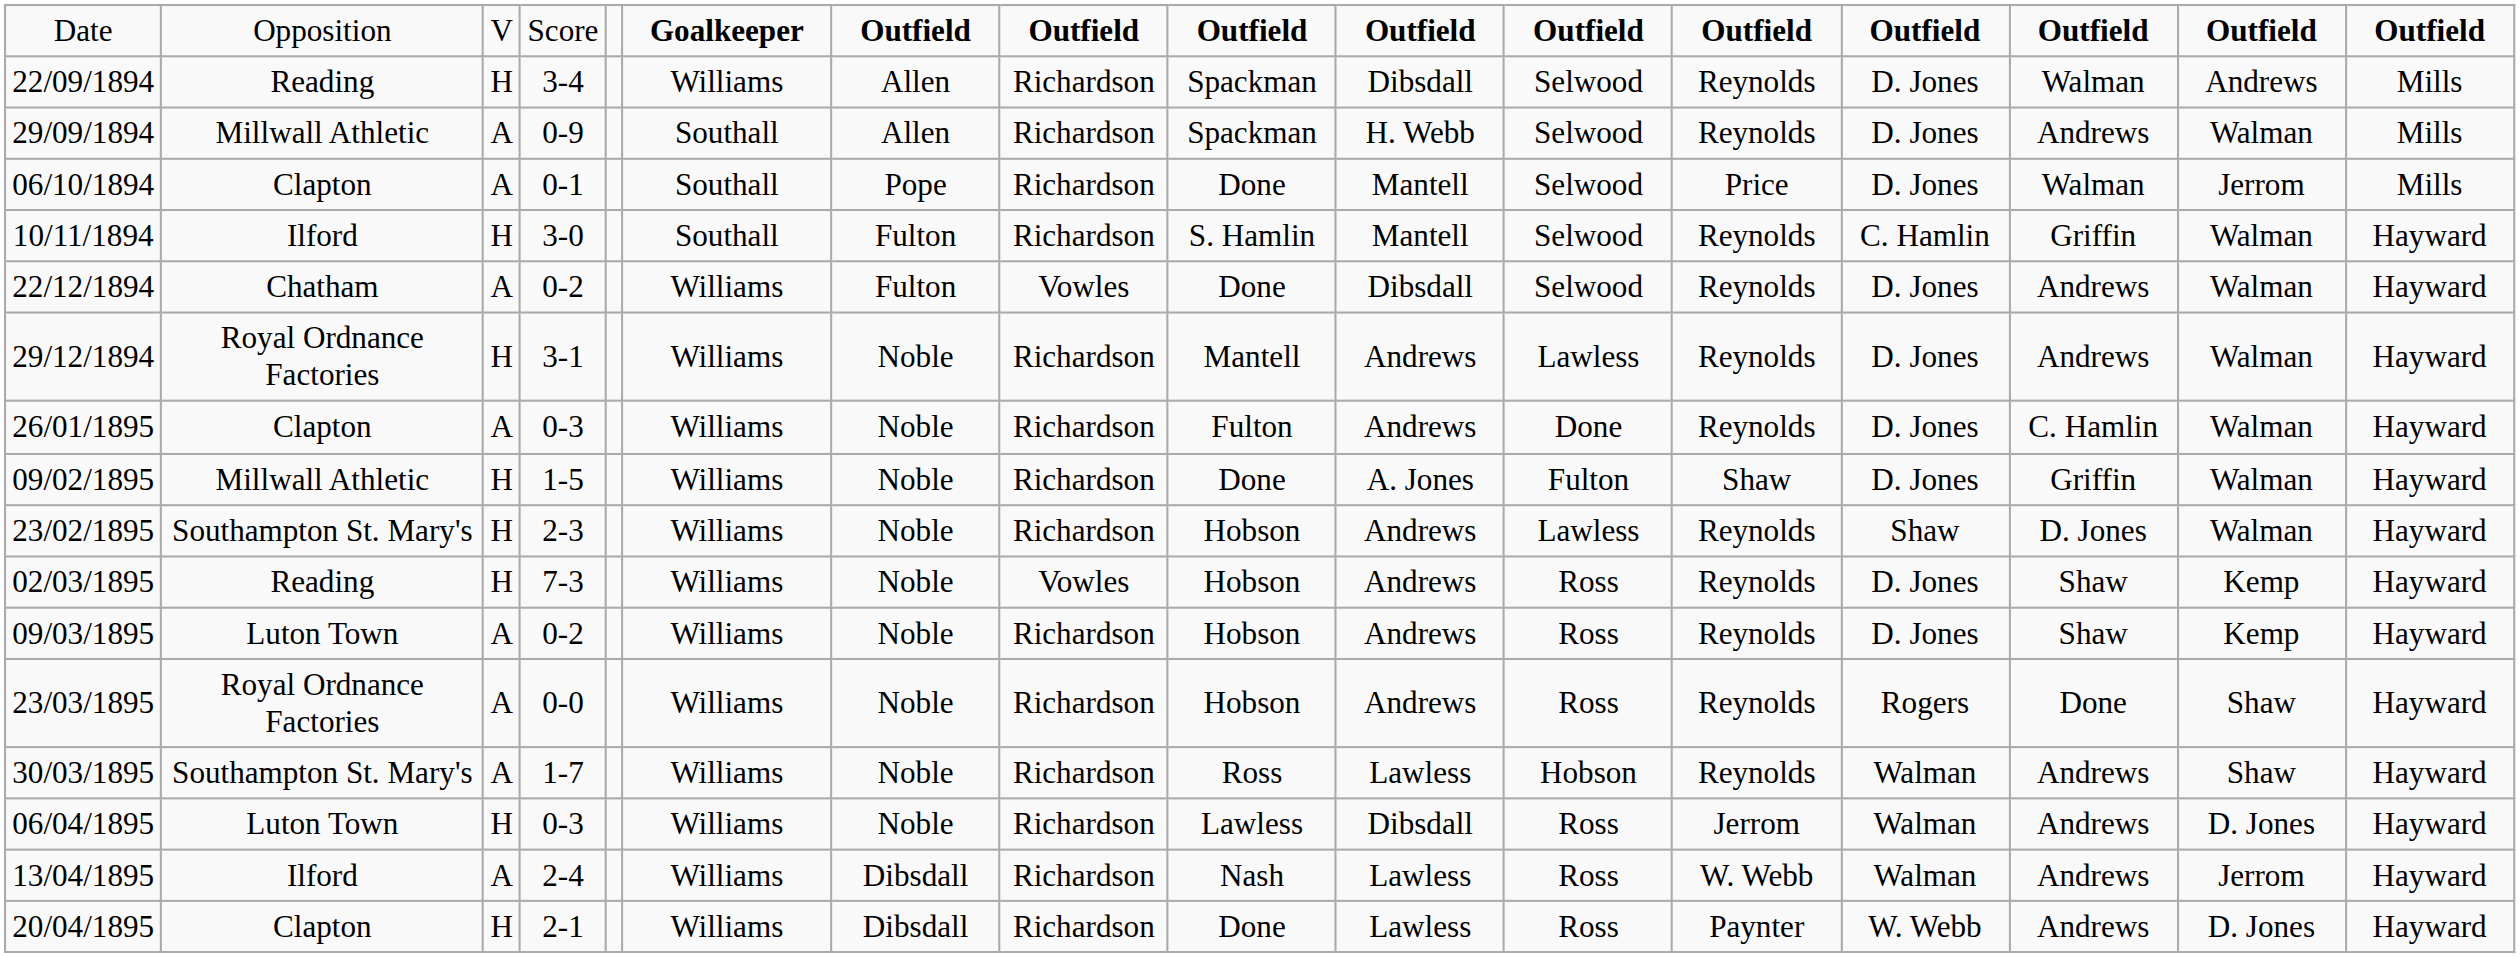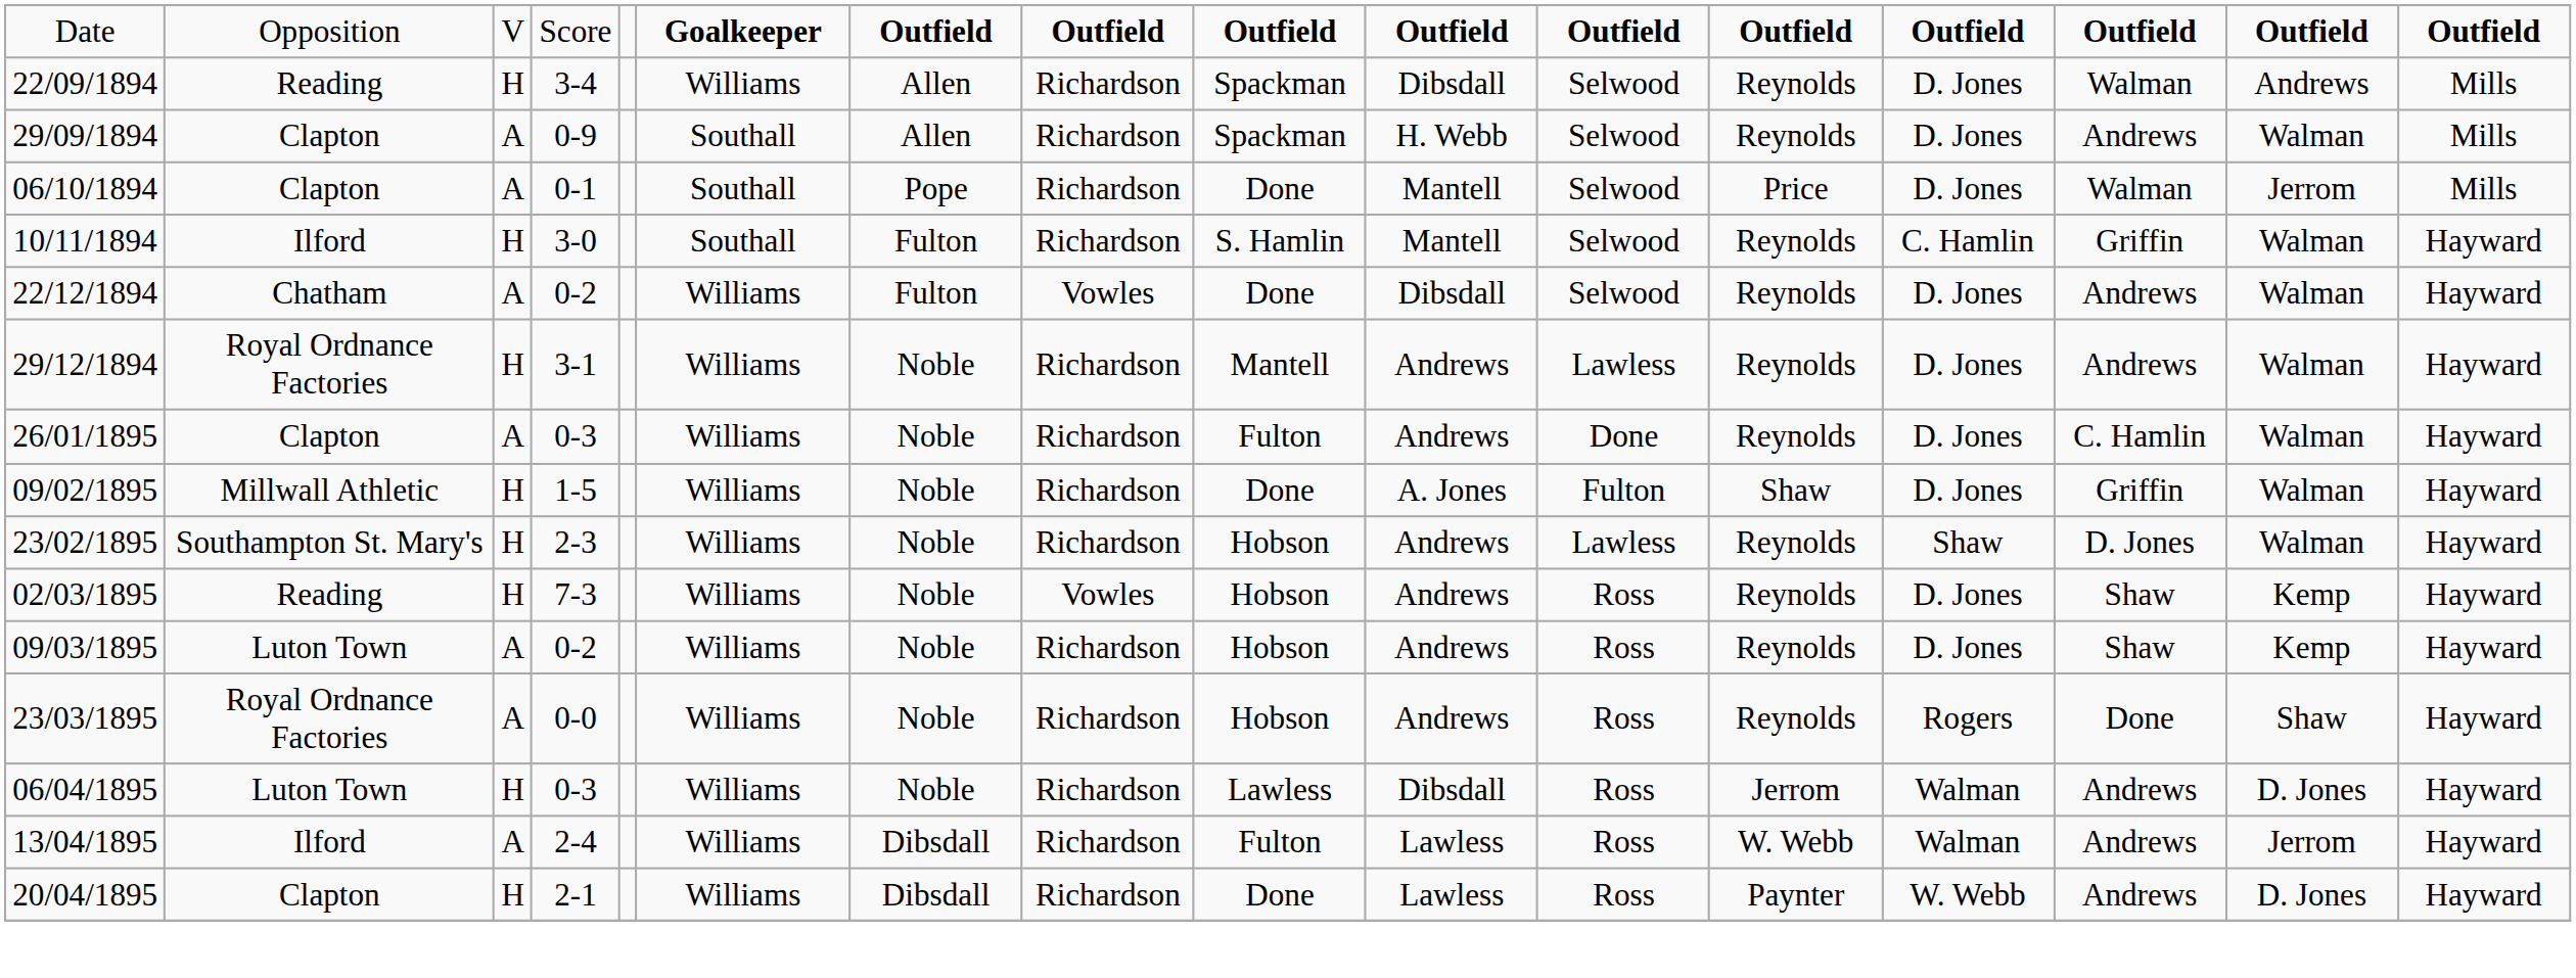29/09/1894 | column 2: Millwall Athletic -> Clapton
- row: 30/03/1895 | Southampton St. Mary's | A | 1-7 | Williams | Noble | Richardson | Ross | Lawless | Hobson | Reynolds | Walman | Andrews | Shaw | Hayward
13/04/1895 | column 9: Nash -> Fulton
